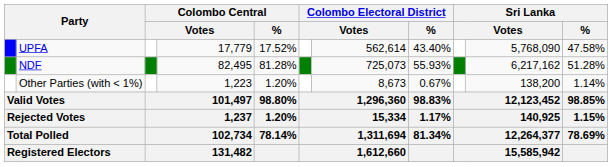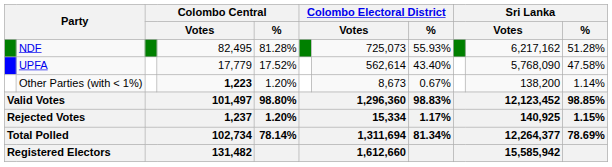rows swapped: NDF <-> UPFA
Other Parties (with < 1%) | column 4: normal -> bold
